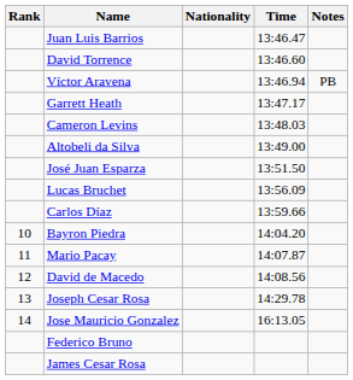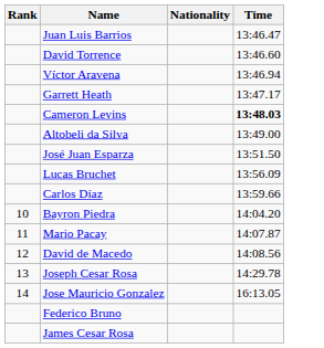- column: Notes | PB
Cameron Levins | Time: normal -> bold
